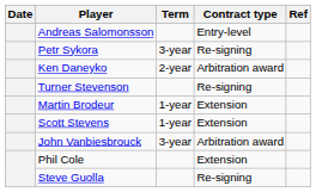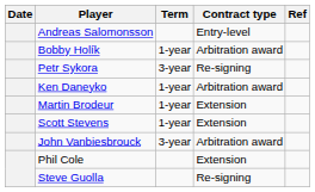+ row: Bobby Holík | 1-year | Arbitration award
Ken Daneyko | Term: 2-year -> 1-year
- row: Turner Stevenson | Re-signing
